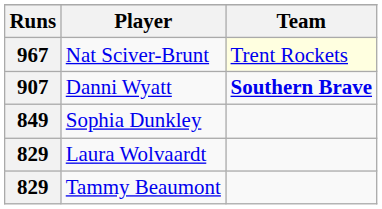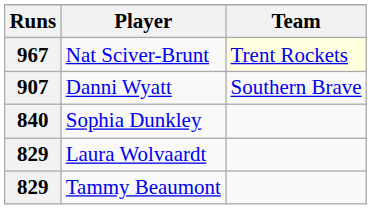Danni Wyatt | Team: bold -> normal
Sophia Dunkley | Runs: 849 -> 840
